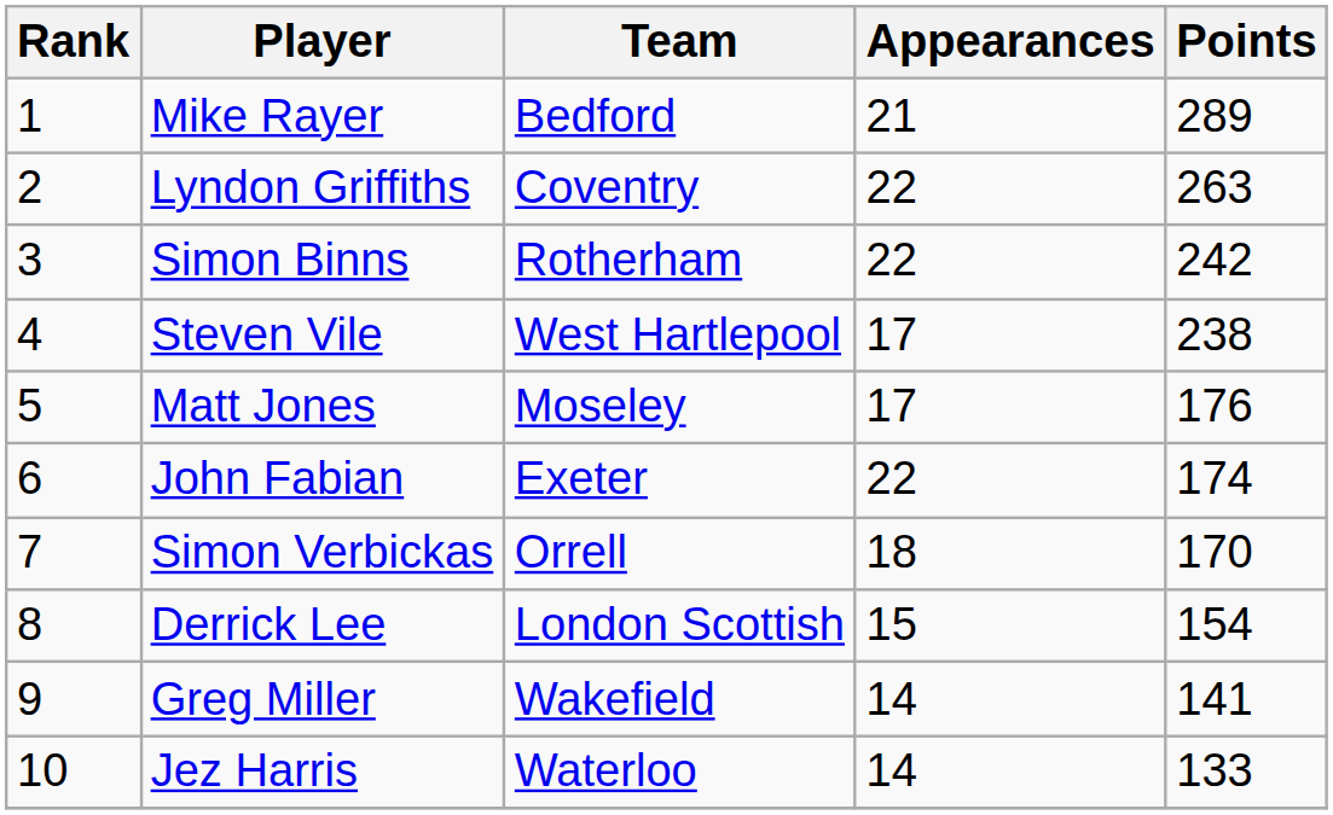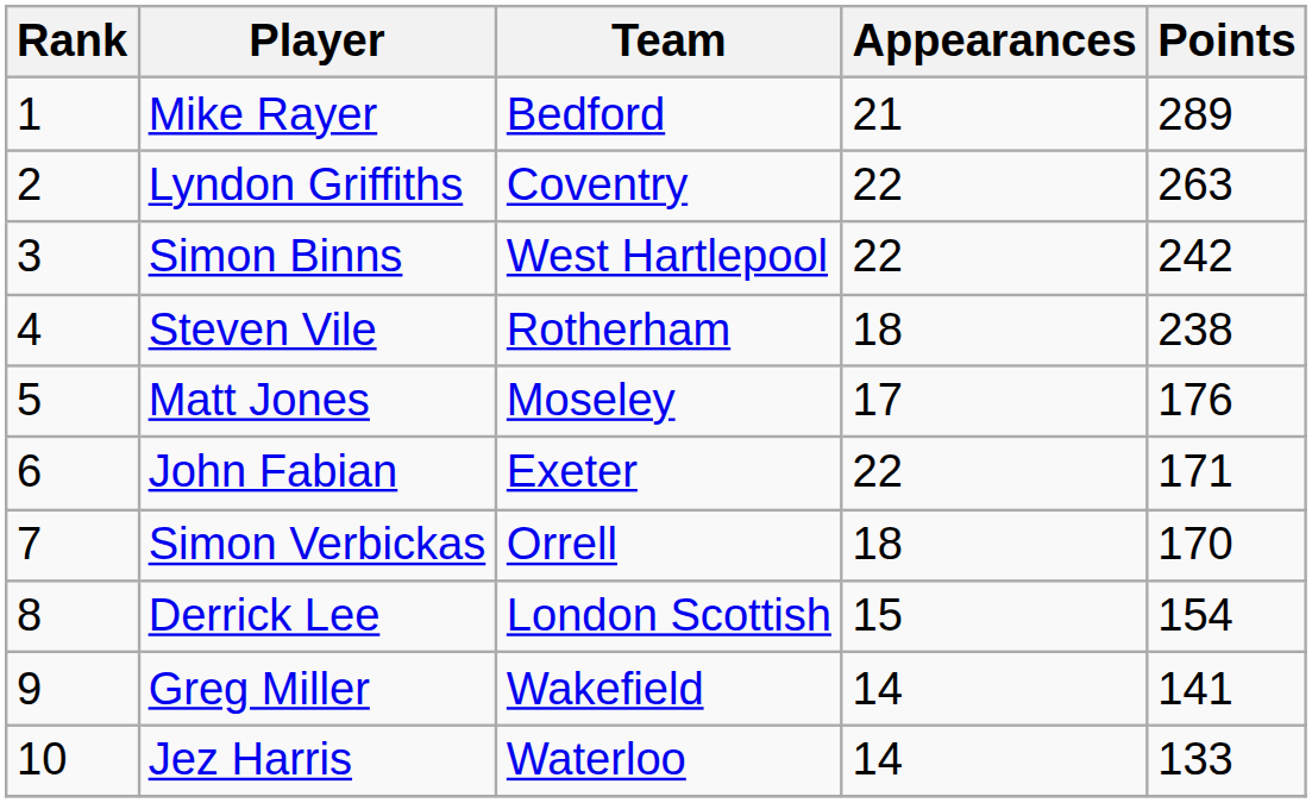Simon Binns | Team: Rotherham -> West Hartlepool
Steven Vile | Team: West Hartlepool -> Rotherham
Steven Vile | Appearances: 17 -> 18
John Fabian | Points: 174 -> 171
